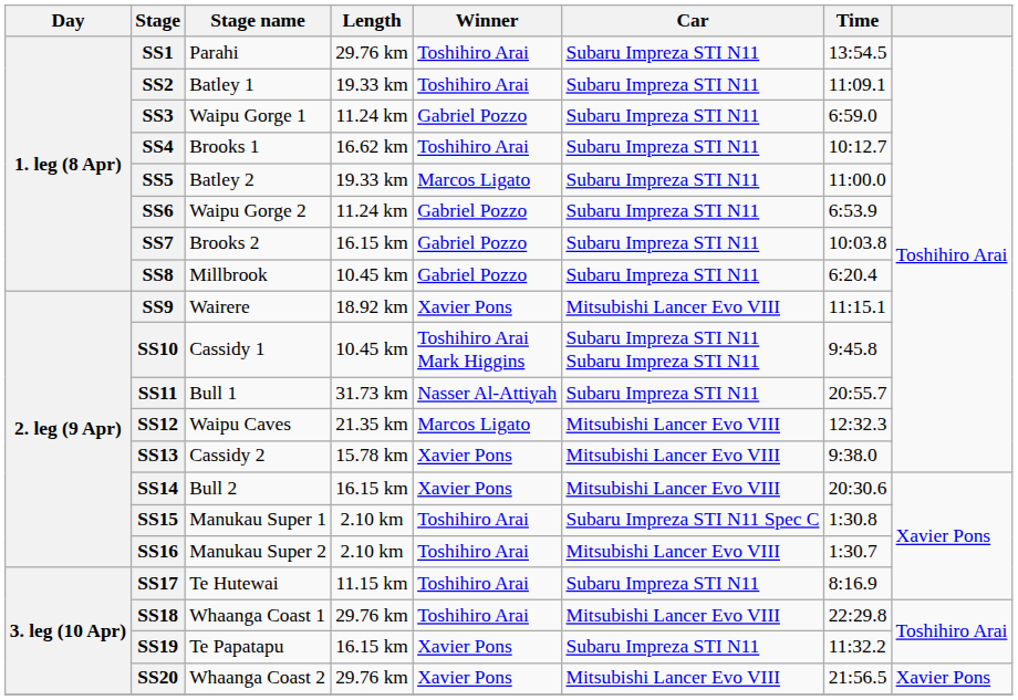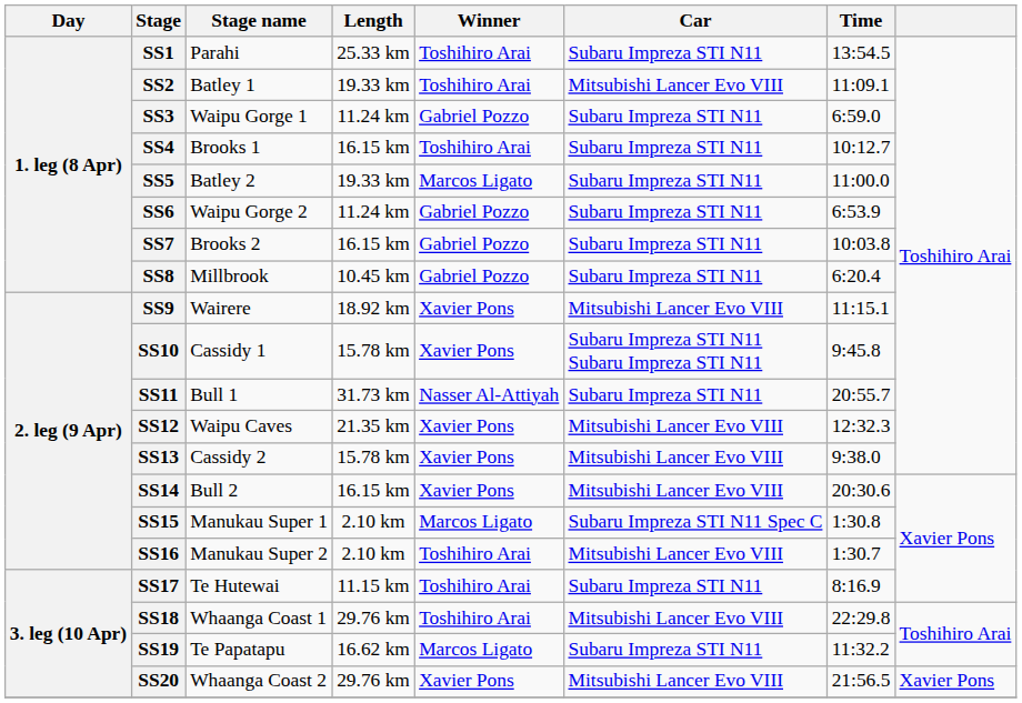SS1 | Length: 29.76 km -> 25.33 km
SS2 | Car: Subaru Impreza STI N11 -> Mitsubishi Lancer Evo VIII
SS4 | Length: 16.62 km -> 16.15 km
SS10 | Length: 10.45 km -> 15.78 km
SS10 | Winner: Toshihiro Arai Mark Higgins -> Xavier Pons
SS12 | Winner: Marcos Ligato -> Xavier Pons
SS15 | Winner: Toshihiro Arai -> Marcos Ligato
SS19 | Length: 16.15 km -> 16.62 km
SS19 | Winner: Xavier Pons -> Marcos Ligato
